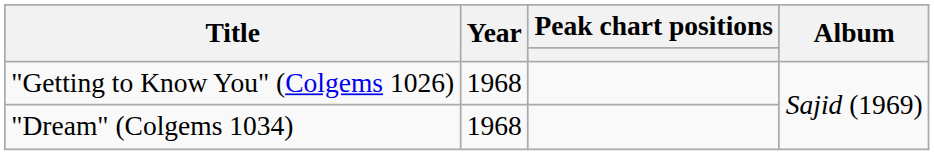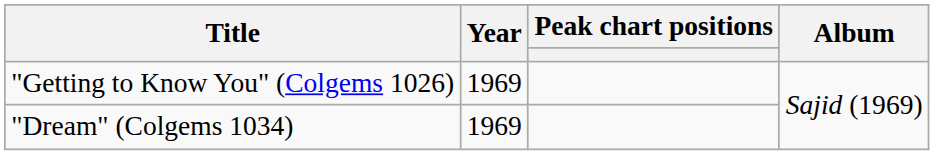"Getting to Know You" (Colgems 1026) | Year: 1968 -> 1969
"Dream" (Colgems 1034) | Year: 1968 -> 1969
